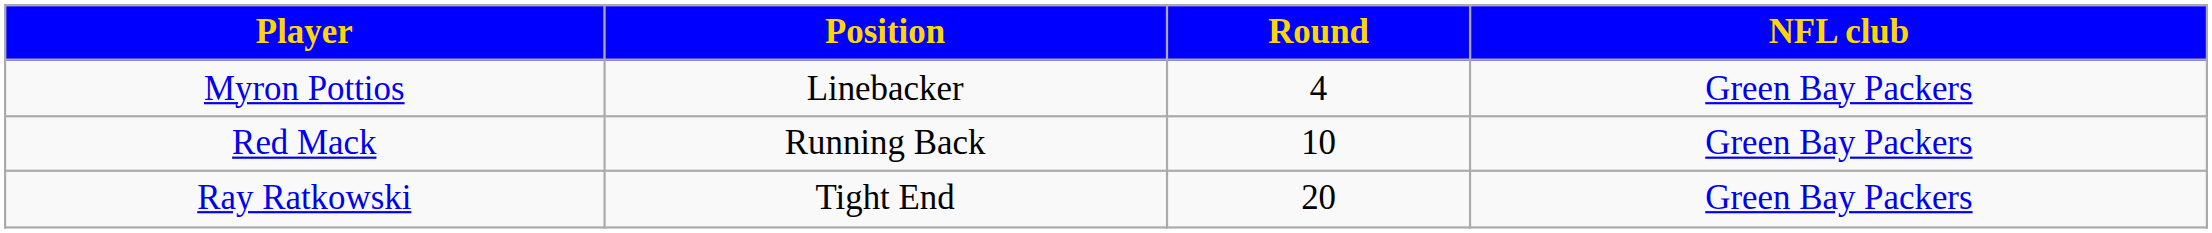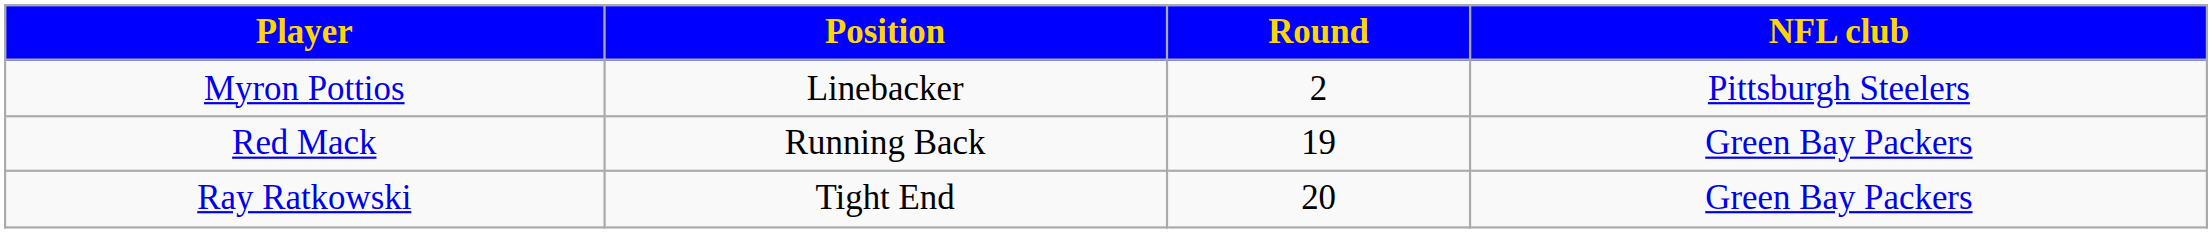Myron Pottios | Round: 4 -> 2
Myron Pottios | NFL club: Green Bay Packers -> Pittsburgh Steelers
Red Mack | Round: 10 -> 19
